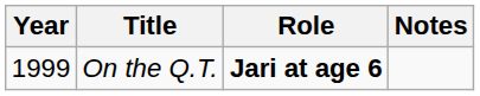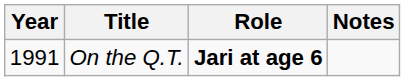On the Q.T. | Year: 1999 -> 1991
